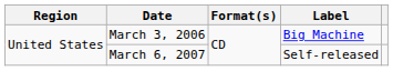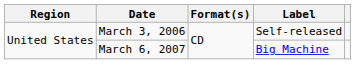March 3, 2006 | Label: Big Machine -> Self-released
March 6, 2007 | Label: Self-released -> Big Machine
